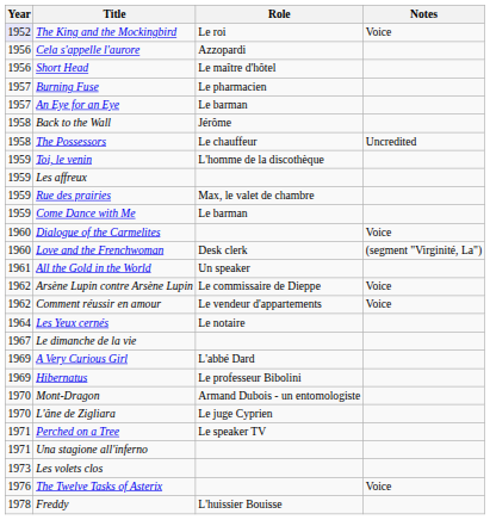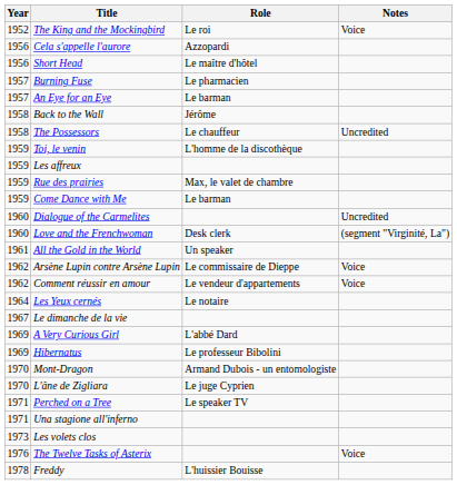The King and the Mockingbird | Year: lavender background -> no background
Dialogue of the Carmelites | Notes: Voice -> Uncredited
